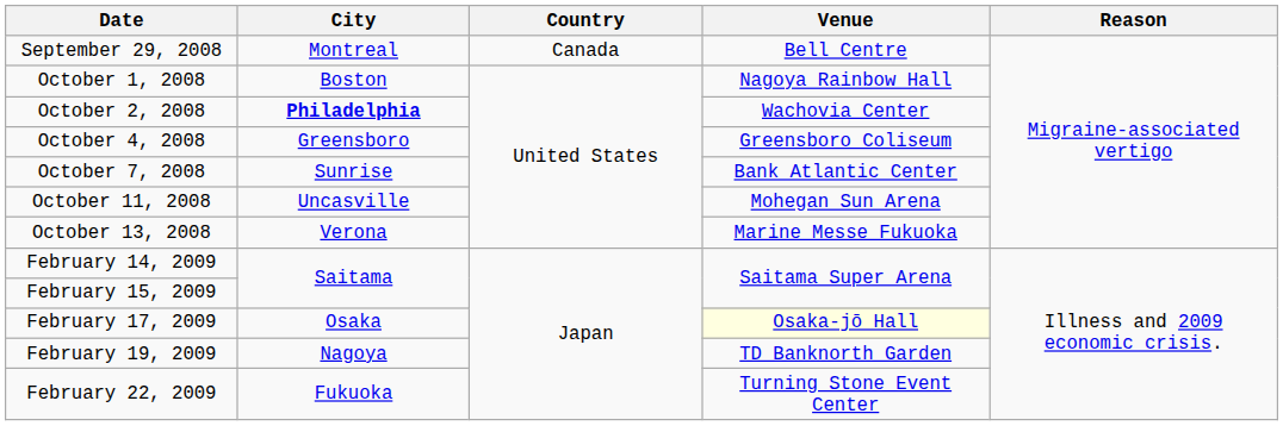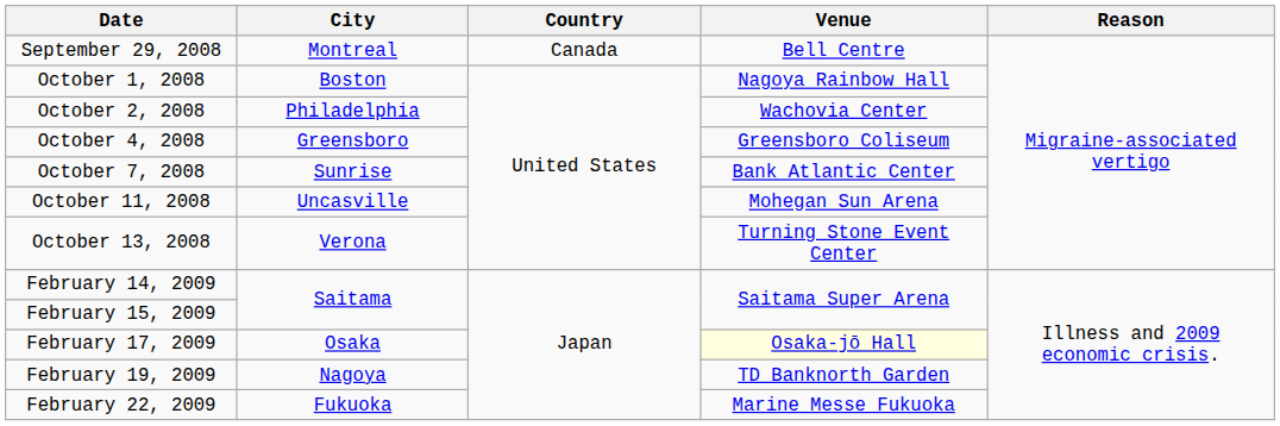October 2, 2008 | City: bold -> normal
October 13, 2008 | Venue: Marine Messe Fukuoka -> Turning Stone Event Center
February 22, 2009 | Venue: Turning Stone Event Center -> Marine Messe Fukuoka
